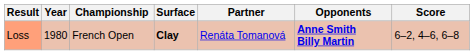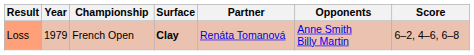Loss | Year: 1980 -> 1979
Loss | Opponents: bold -> normal
